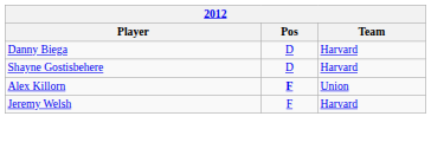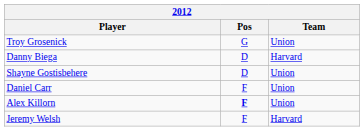+ row: Troy Grosenick | G | Union
Shayne Gostisbehere | Team: Harvard -> Union
+ row: Daniel Carr | F | Union
